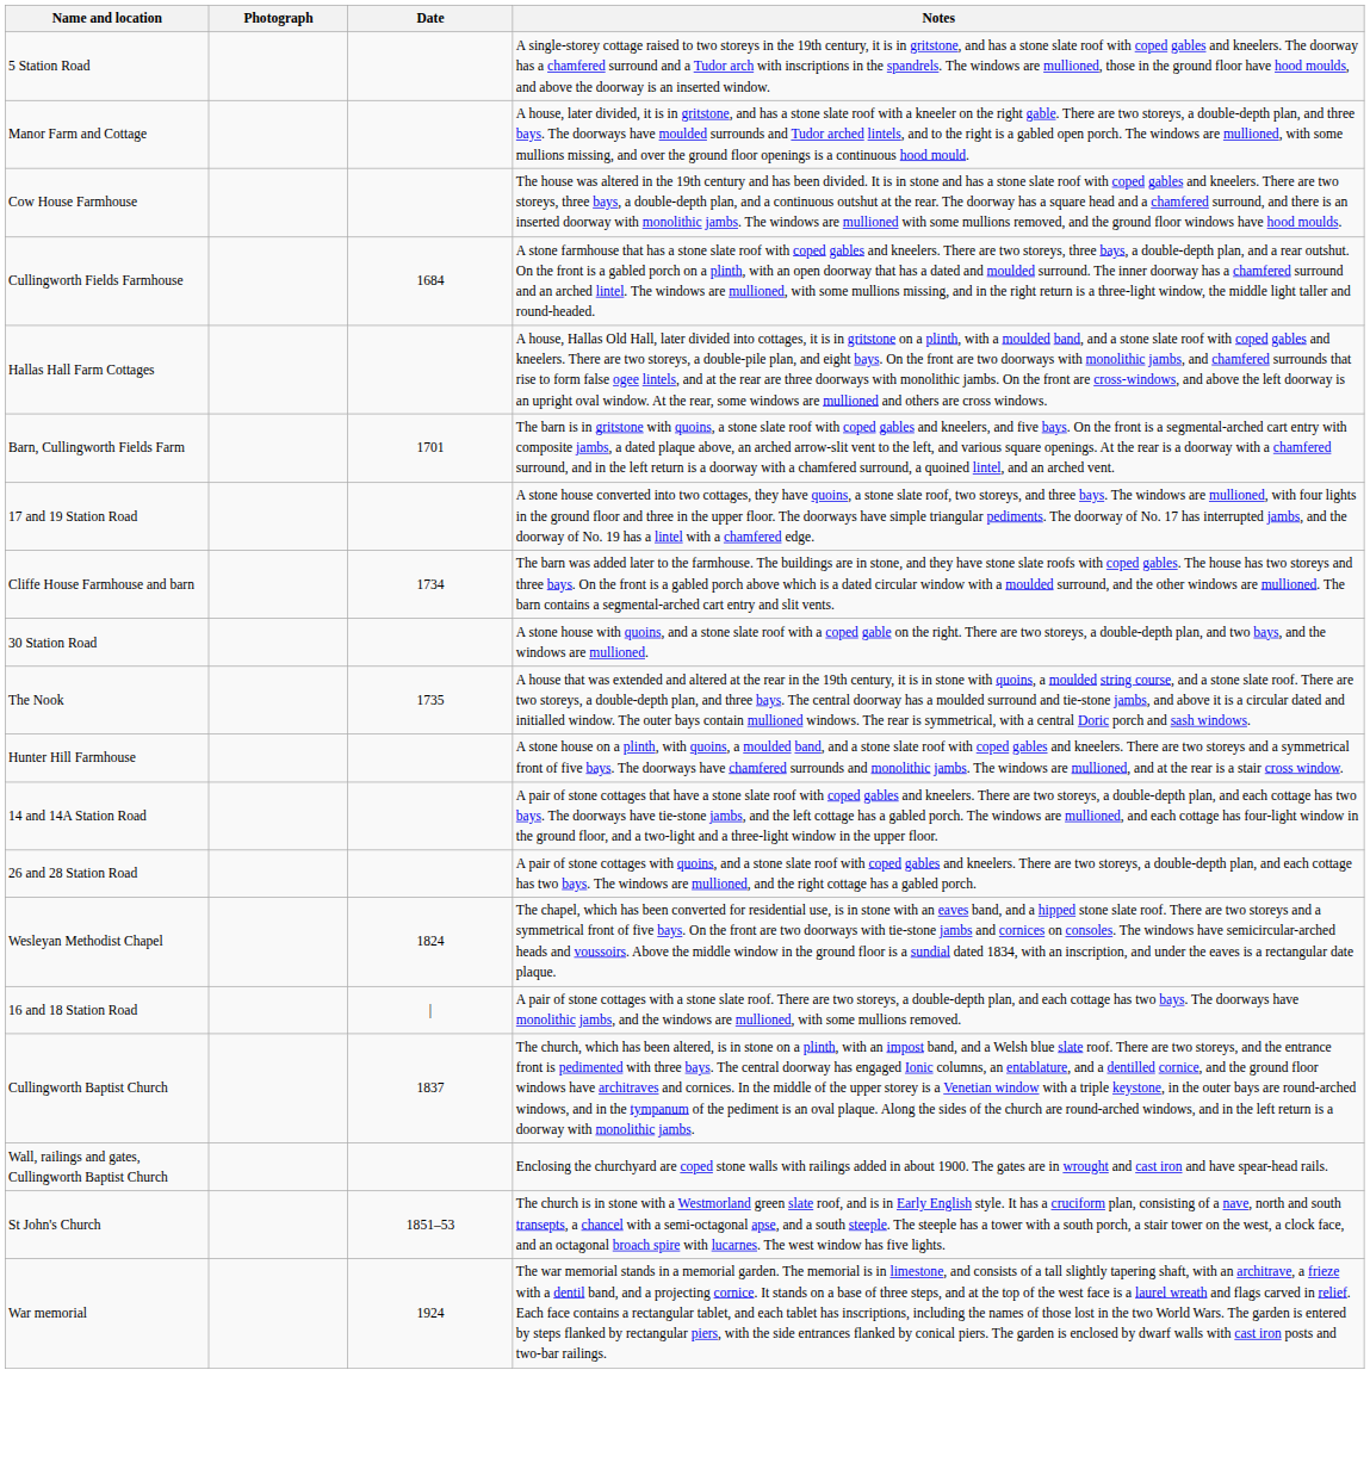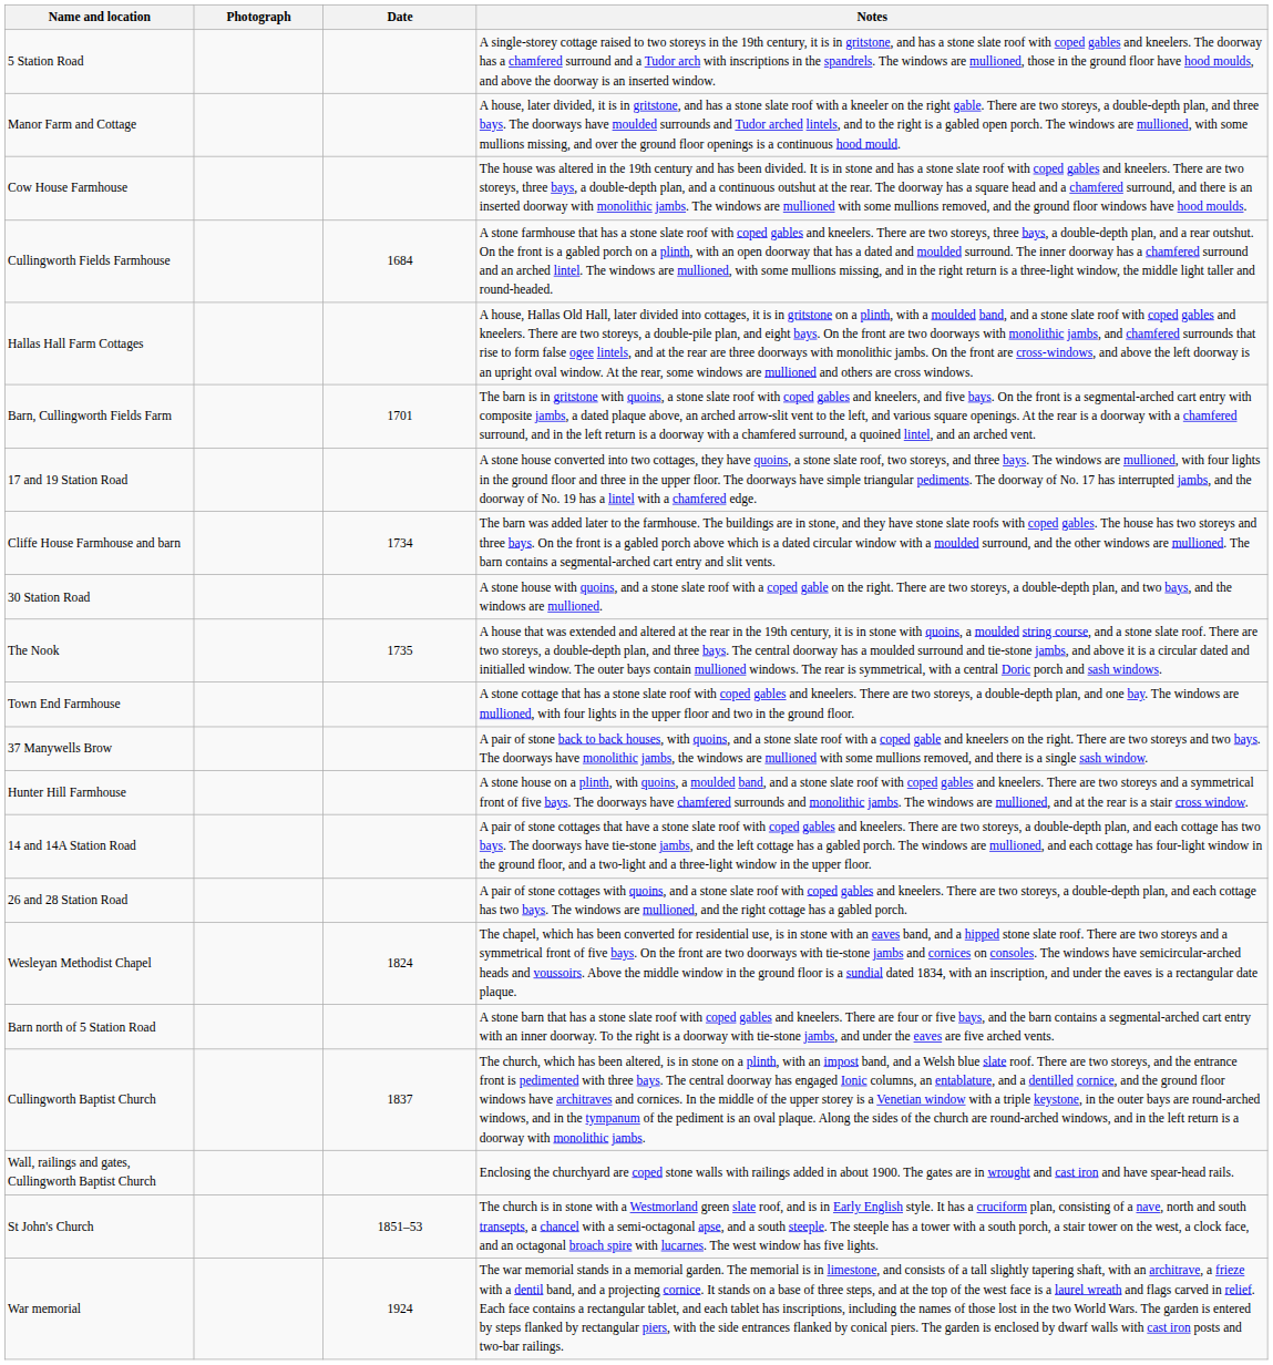+ row: Town End Farmhouse | A stone cottage that has a stone slate roof with coped gables and kneelers. There are two storeys, a double-depth plan, and one bay. The windows are mullioned, with four lights in the upper floor and two in the ground floor.
+ row: 37 Manywells Brow | A pair of stone back to back houses, with quoins, and a stone slate roof with a coped gable and kneelers on the right. There are two storeys and two bays. The doorways have monolithic jambs, the windows are mullioned with some mullions removed, and there is a single sash window.
+ row: Barn north of 5 Station Road | A stone barn that has a stone slate roof with coped gables and kneelers. There are four or five bays, and the barn contains a segmental-arched cart entry with an inner doorway. To the right is a doorway with tie-stone jambs, and under the eaves are five arched vents.
- row: 16 and 18 Station Road | | | A pair of stone cottages with a stone slate roof. There are two storeys, a double-depth plan, and each cottage has two bays. The doorways have monolithic jambs, and the windows are mullioned, with some mullions removed.
